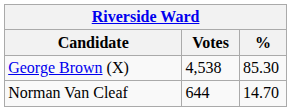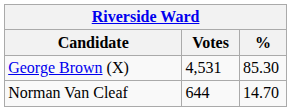George Brown (X) | Votes: 4,538 -> 4,531
